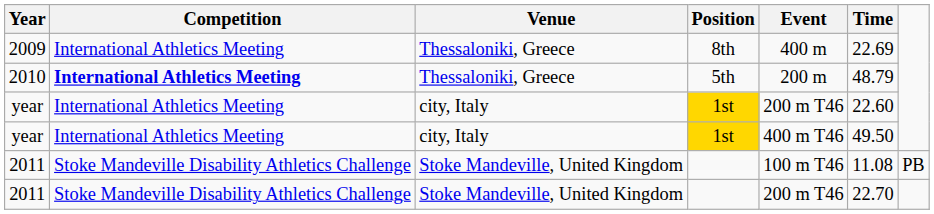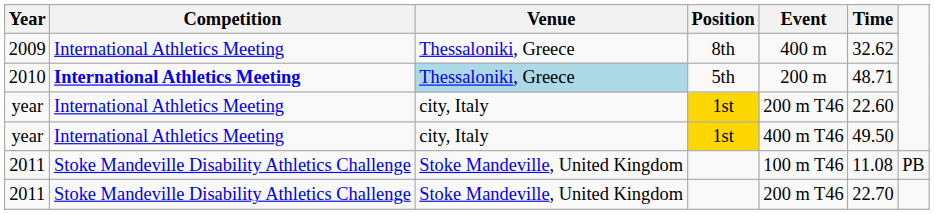2009 | Time: 22.69 -> 32.62
2010 | Venue: no background -> lightblue background
2010 | Time: 48.79 -> 48.71
